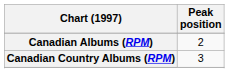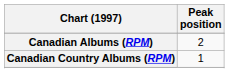Canadian Country Albums (RPM) | Peak position: 3 -> 1
